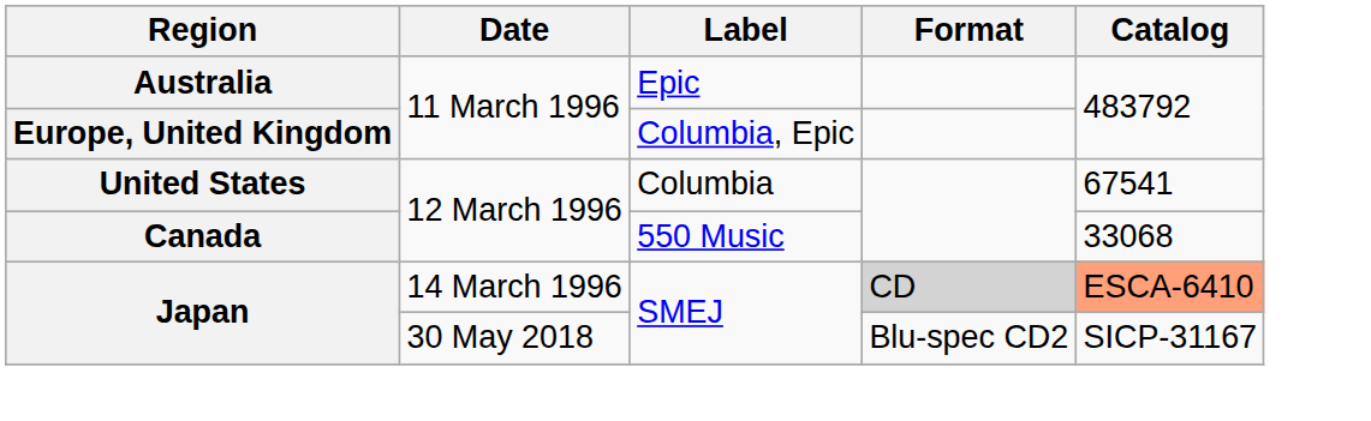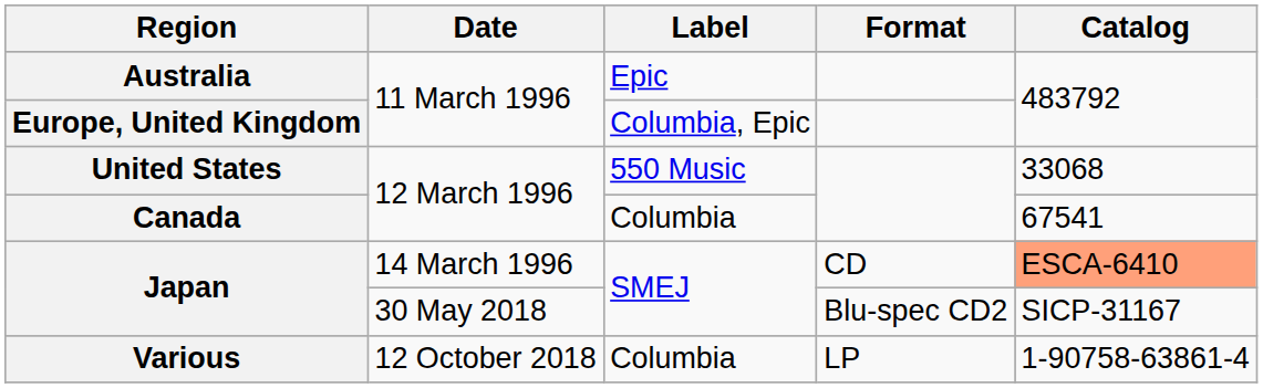United States | Label: Columbia -> 550 Music
United States | Catalog: 67541 -> 33068
Canada | Label: 550 Music -> Columbia
Canada | Catalog: 33068 -> 67541
Japan / 14 March 1996 | Format: lightgrey background -> no background
+ row: Various | 12 October 2018 | Columbia | LP | 1-90758-63861-4
